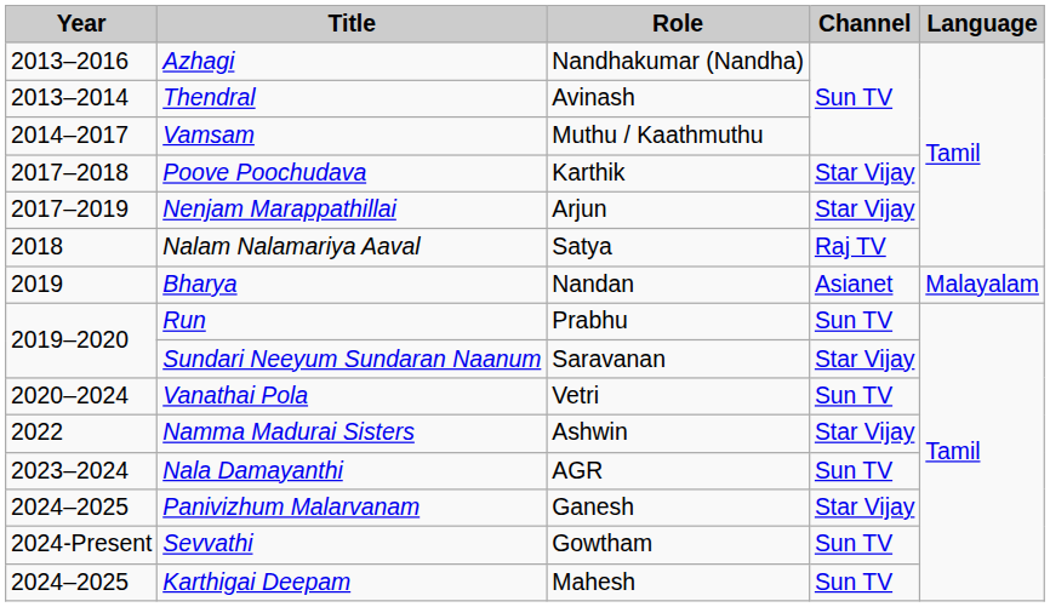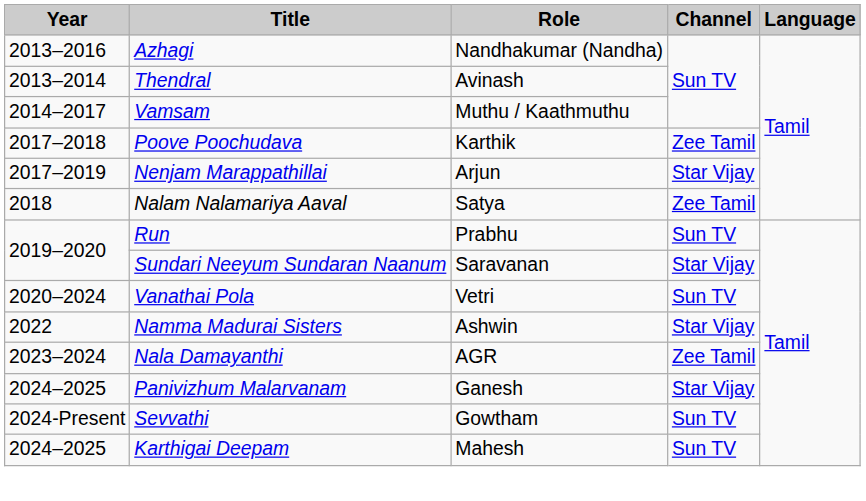Poove Poochudava | Channel: Star Vijay -> Zee Tamil
Nalam Nalamariya Aaval | Channel: Raj TV -> Zee Tamil
- row: 2019 | Bharya | Nandan | Asianet | Malayalam
Nala Damayanthi | Channel: Sun TV -> Zee Tamil
